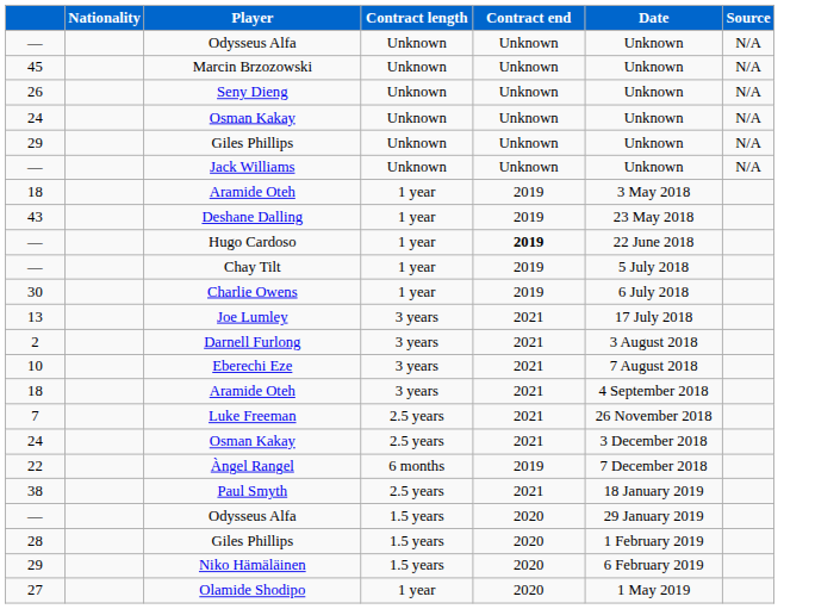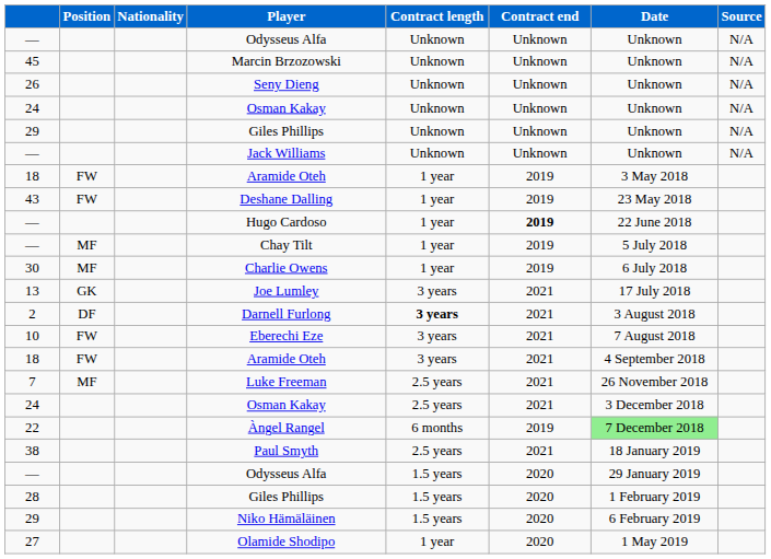+ column: Position | FW | FW | MF | MF | GK | DF | FW | FW | MF
Darnell Furlong | Contract length: normal -> bold
Àngel Rangel | Date: no background -> lightgreen background
